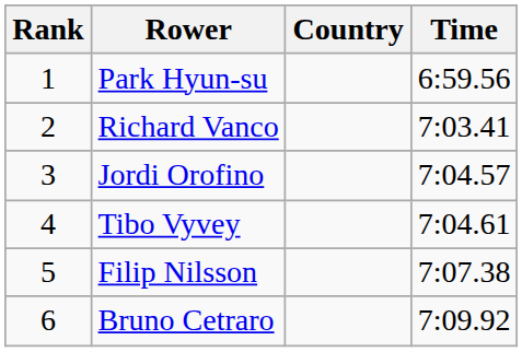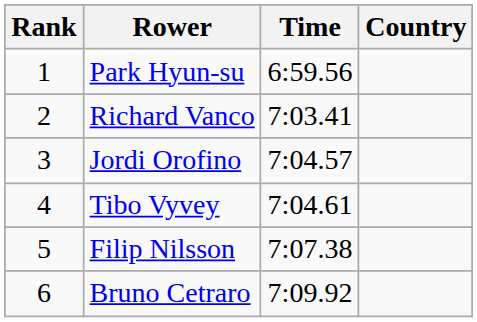columns swapped: Country <-> Time
